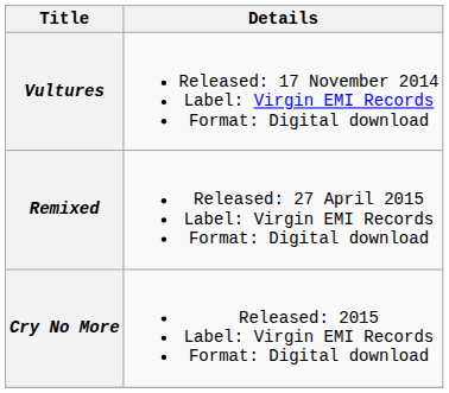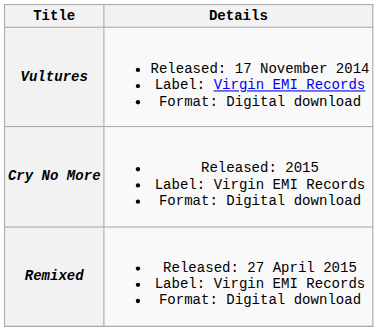rows swapped: Remixed <-> Cry No More
